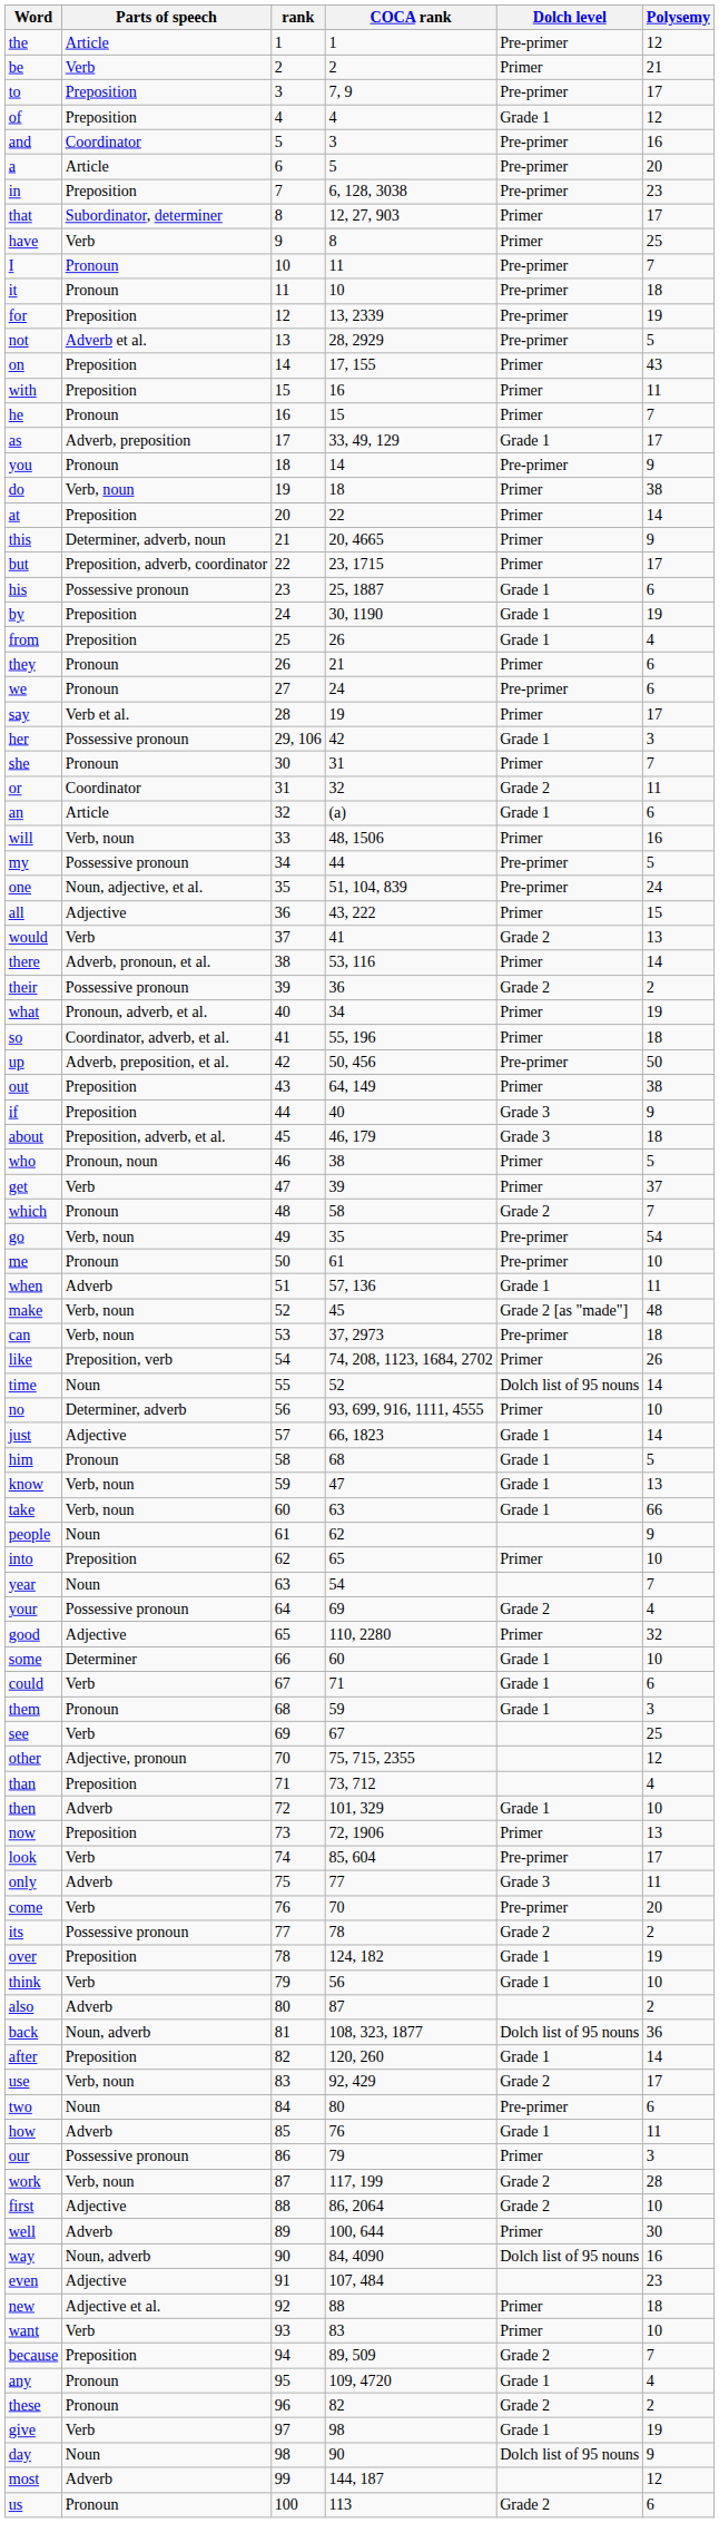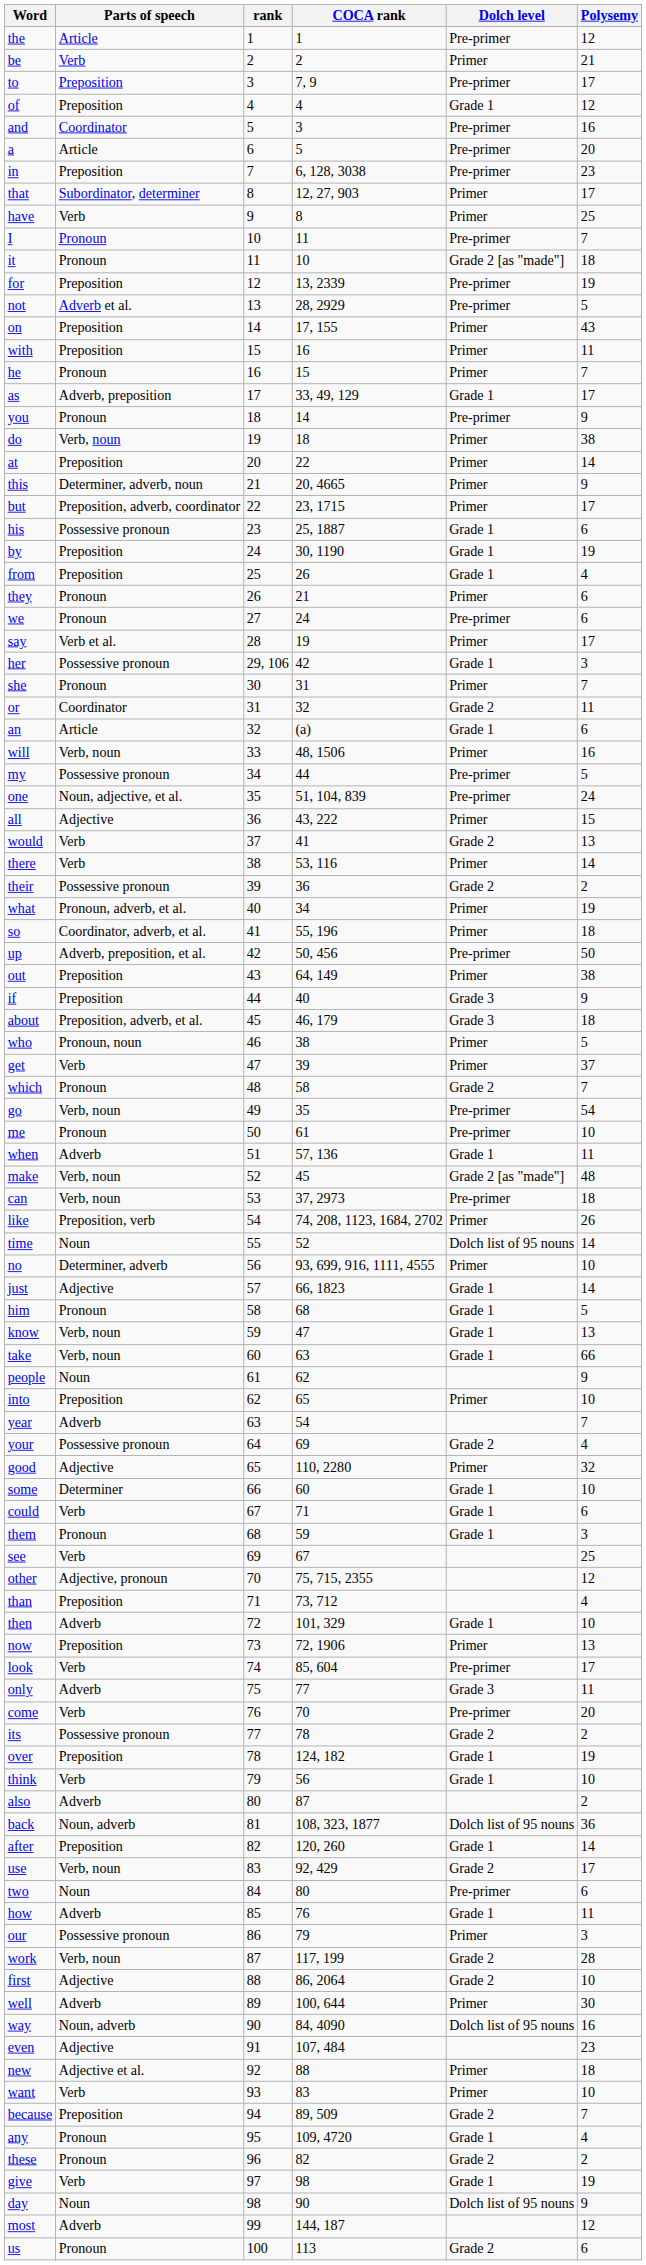it | Dolch level: Pre-primer -> Grade 2 [as "made"]
there | Parts of speech: Adverb, pronoun, et al. -> Verb
year | Parts of speech: Noun -> Adverb
